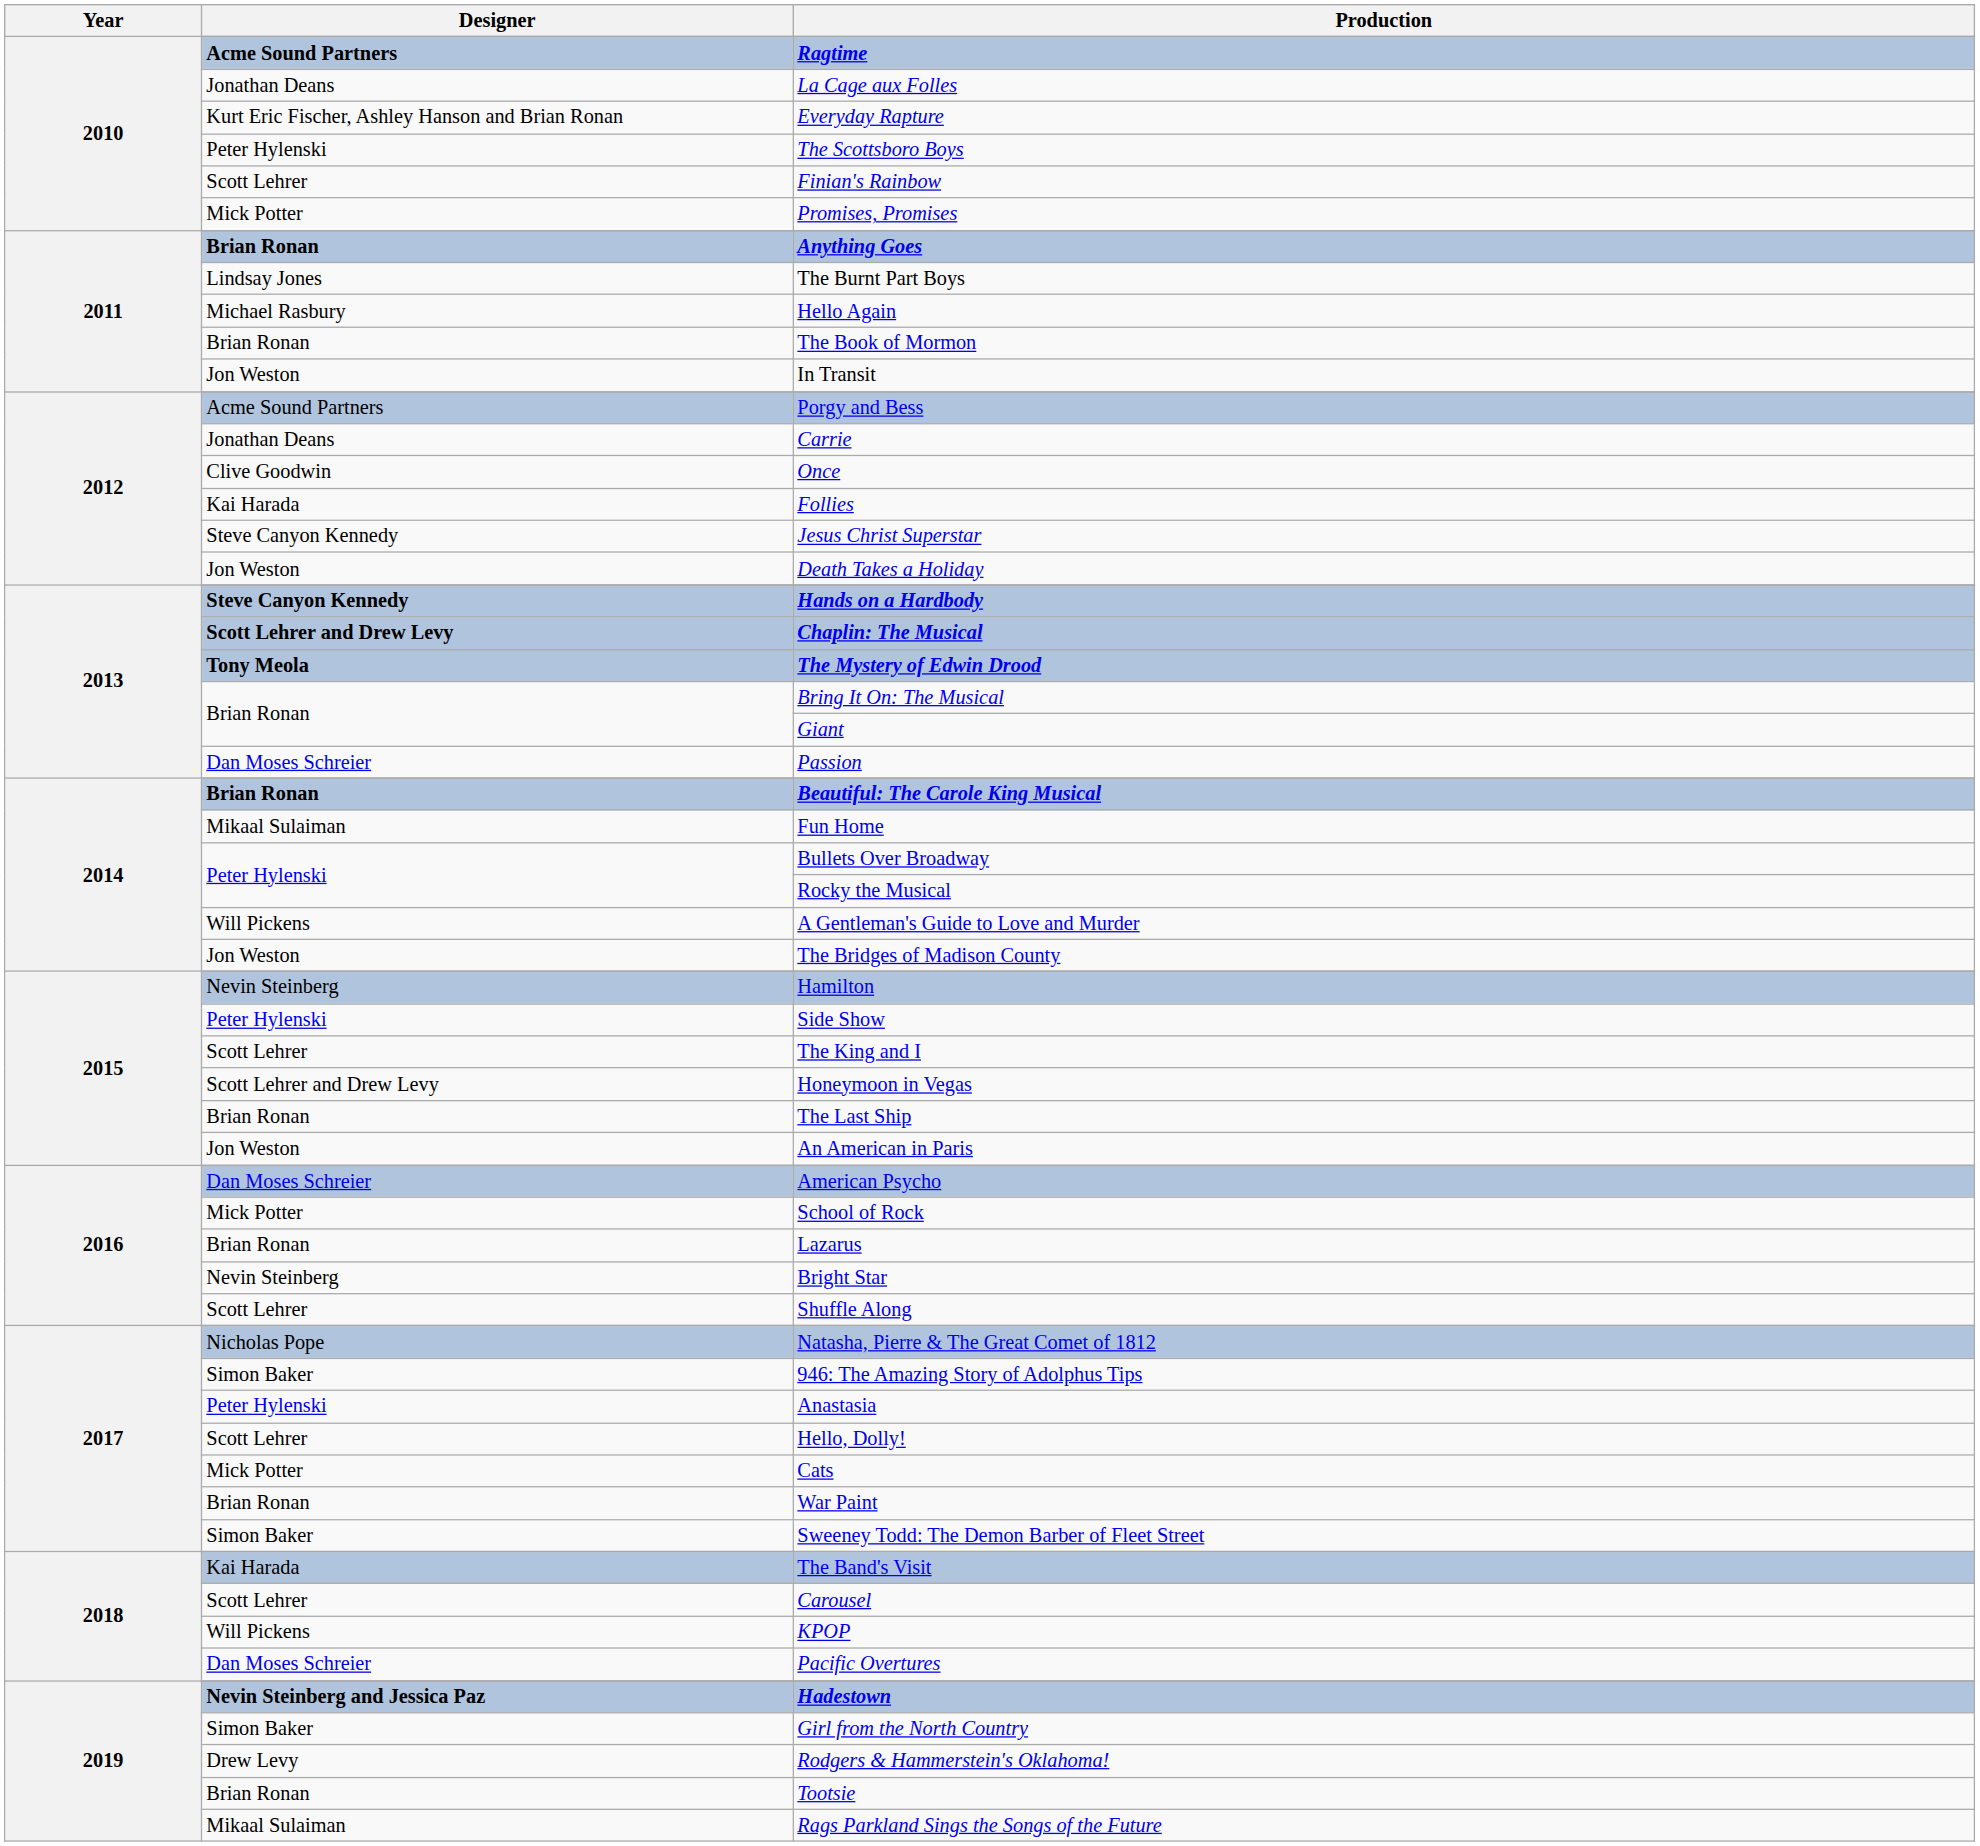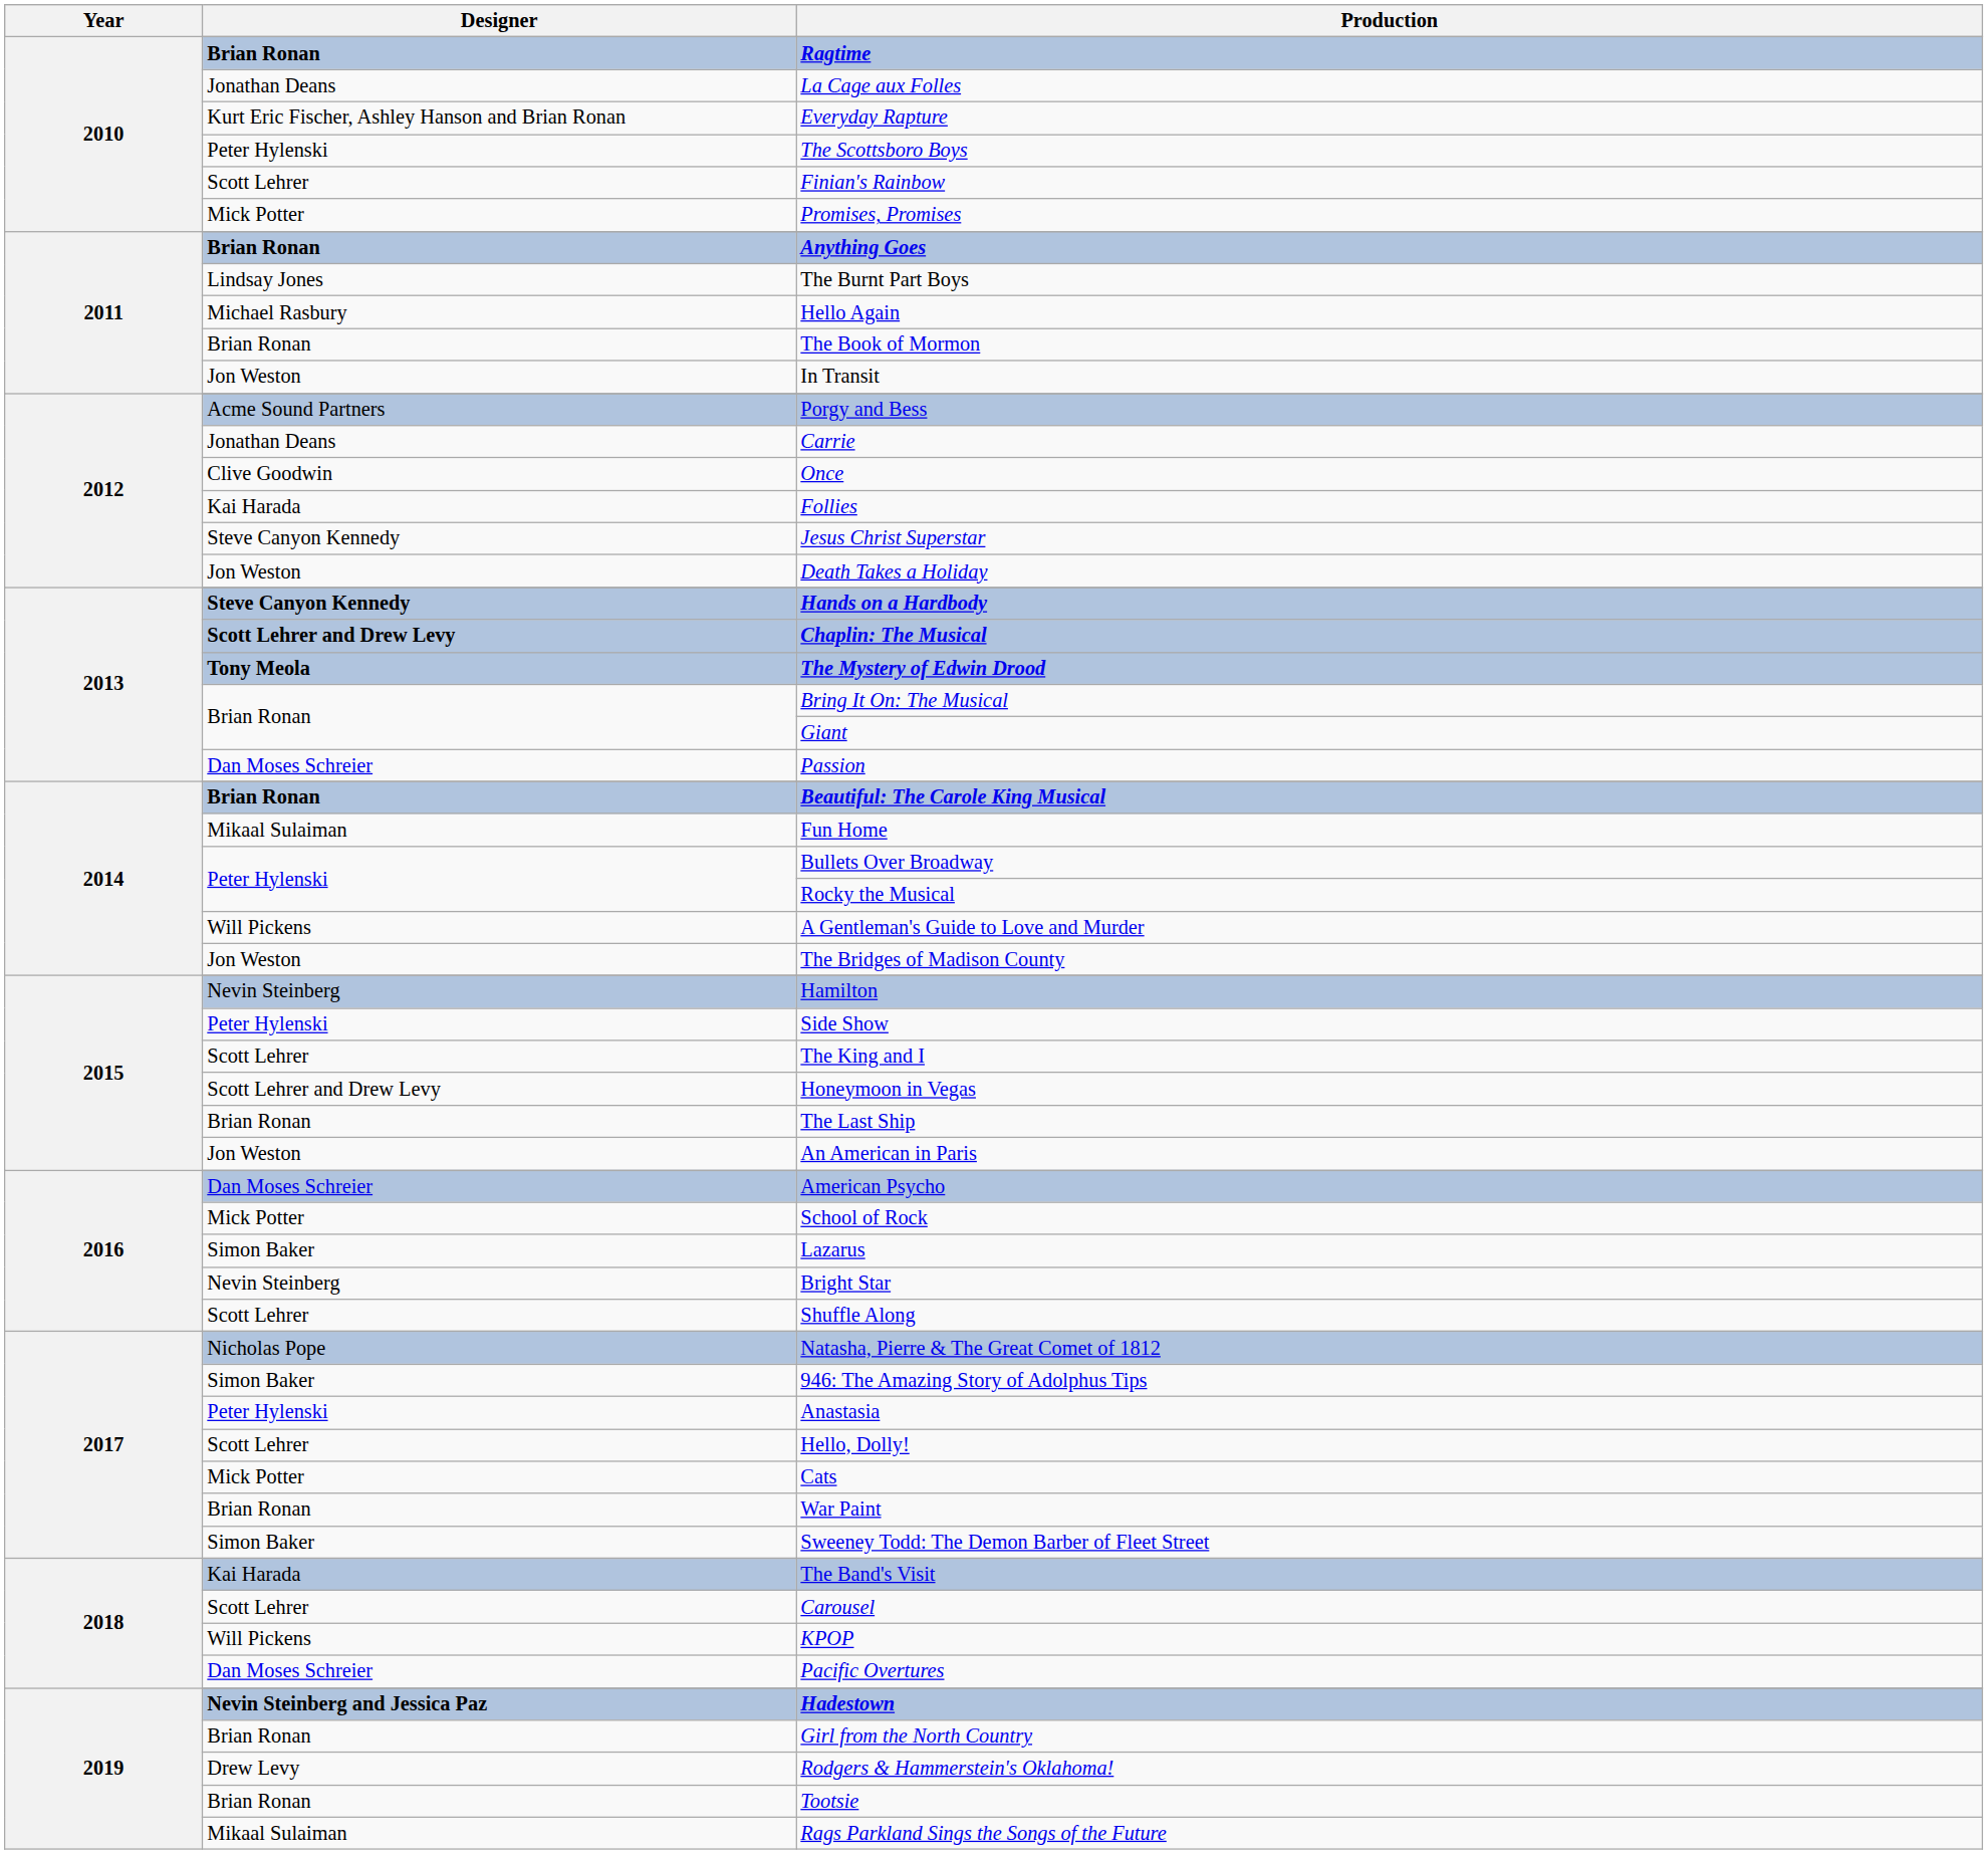Ragtime | Designer: Acme Sound Partners -> Brian Ronan
Lazarus | Designer: Brian Ronan -> Simon Baker
Girl from the North Country | Designer: Simon Baker -> Brian Ronan
